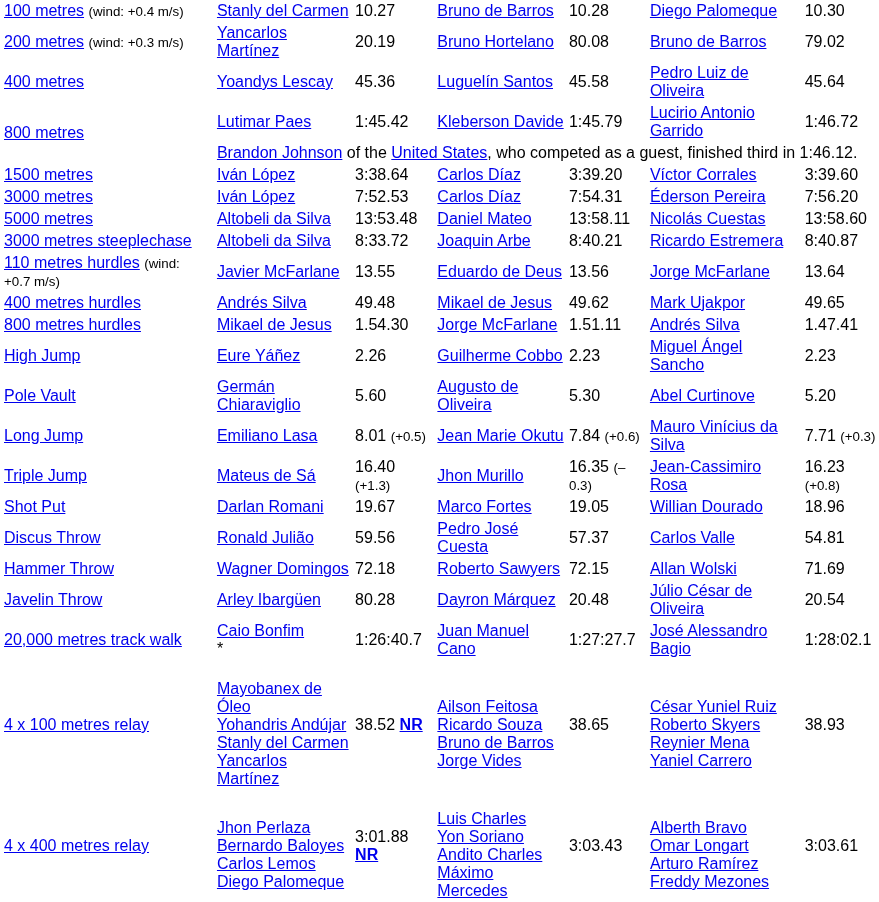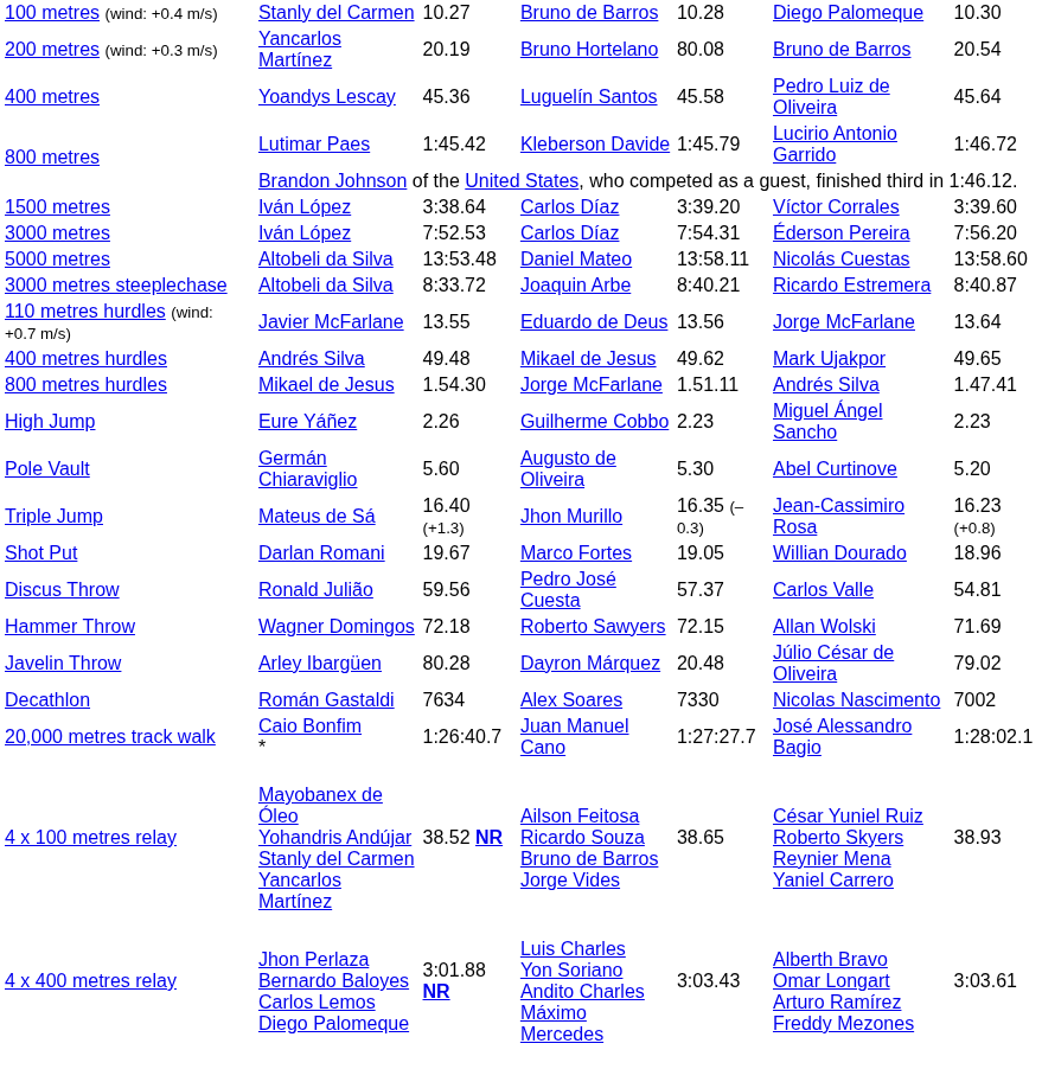200 metres (wind: +0.3 m/s) | column 7: 79.02 -> 20.54
- row: Long Jump | Emiliano Lasa | 8.01 (+0.5) | Jean Marie Okutu | 7.84 (+0.6) | Mauro Vinícius da Silva | 7.71 (+0.3)
Javelin Throw | column 7: 20.54 -> 79.02
+ row: Decathlon | Román Gastaldi | 7634 | Alex Soares | 7330 | Nicolas Nascimento | 7002
